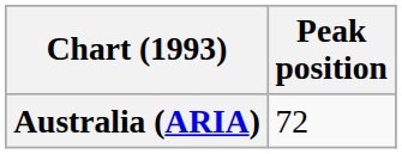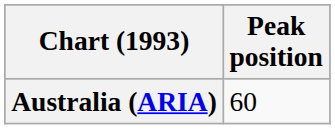Australia (ARIA) | Peak position: 72 -> 60
